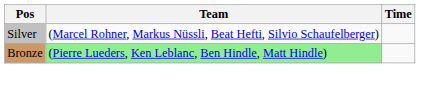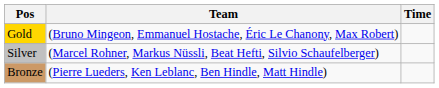+ row: Gold | (Bruno Mingeon, Emmanuel Hostache, Éric Le Chanony, Max Robert)
Bronze | Team: lightgreen background -> no background
